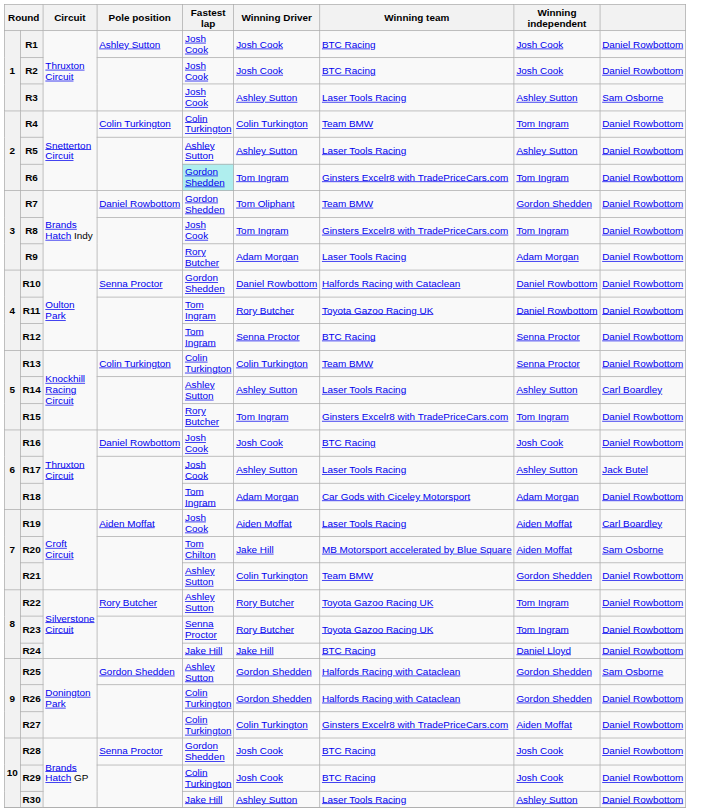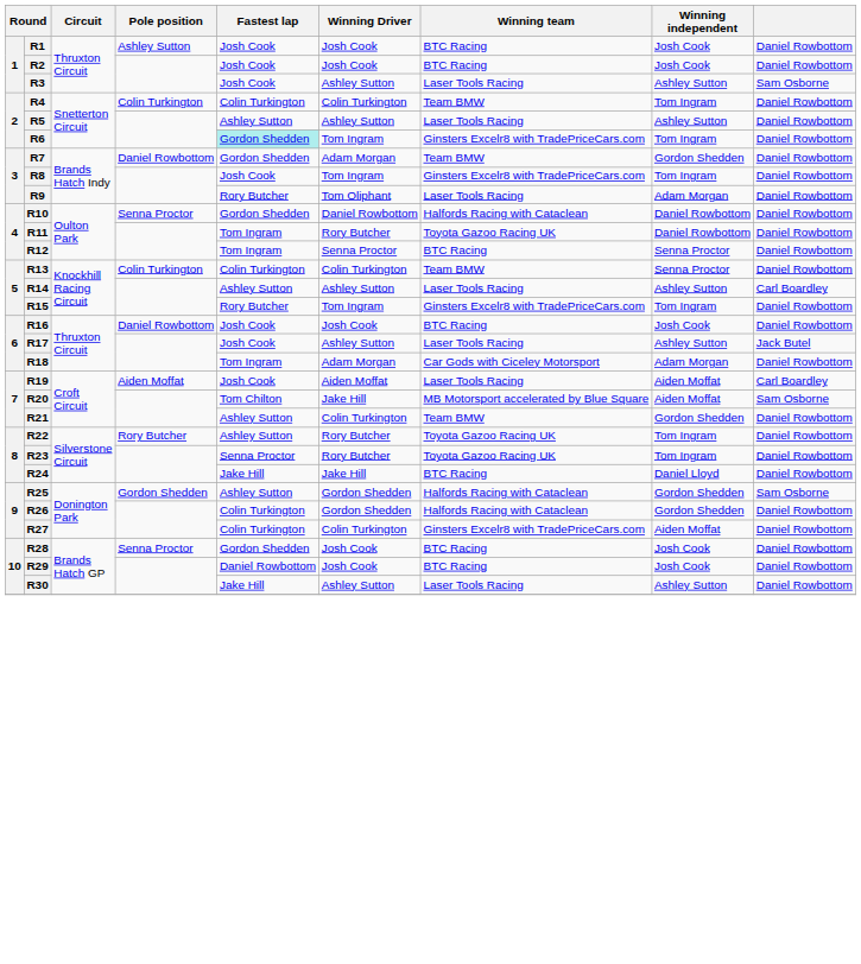R7 | Winning Driver: Tom Oliphant -> Adam Morgan
R9 | Winning Driver: Adam Morgan -> Tom Oliphant
R29 | Fastest lap: Colin Turkington -> Daniel Rowbottom
